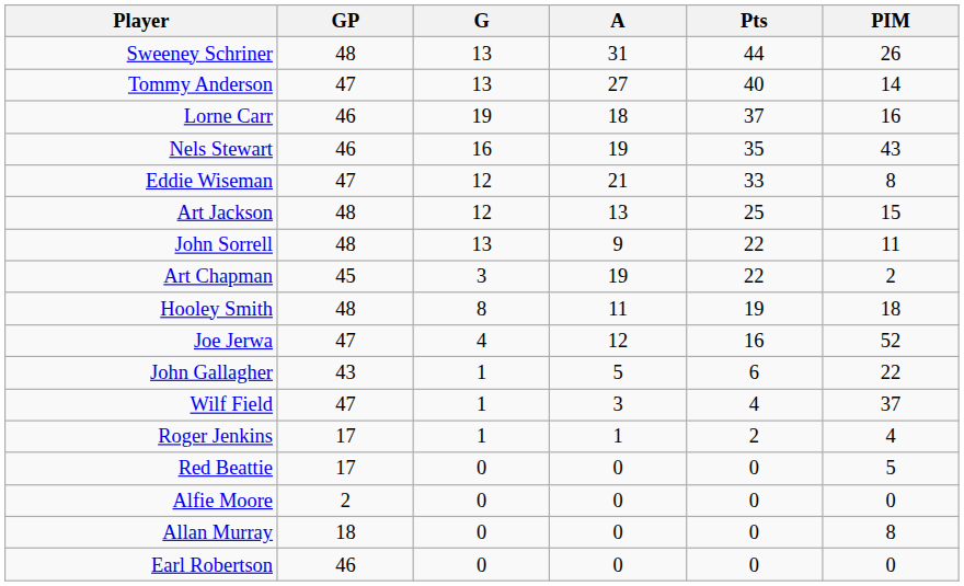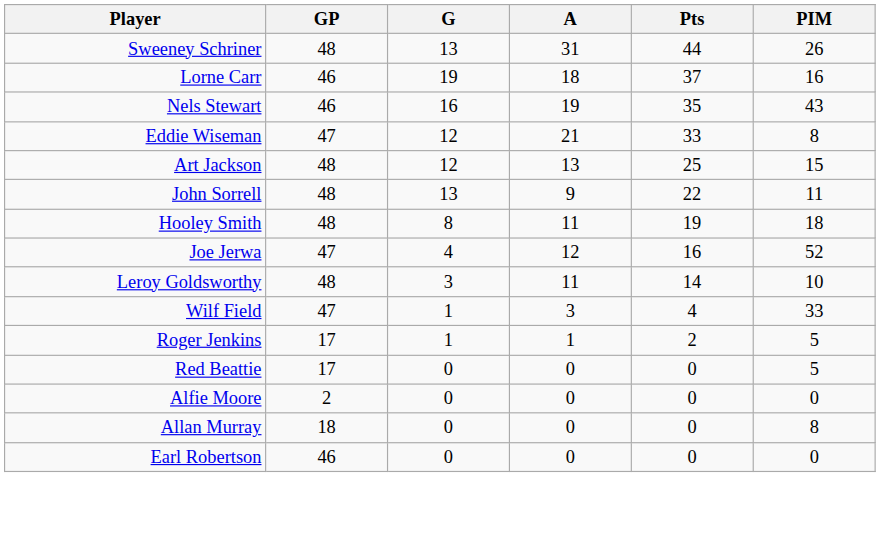- row: Tommy Anderson | 47 | 13 | 27 | 40 | 14
- row: Art Chapman | 45 | 3 | 19 | 22 | 2
+ row: Leroy Goldsworthy | 48 | 3 | 11 | 14 | 10
- row: John Gallagher | 43 | 1 | 5 | 6 | 22
Wilf Field | PIM: 37 -> 33
Roger Jenkins | PIM: 4 -> 5
